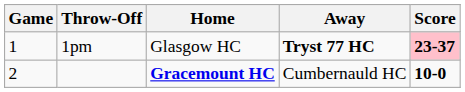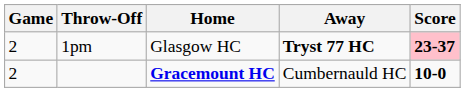1pm | Game: 1 -> 2
